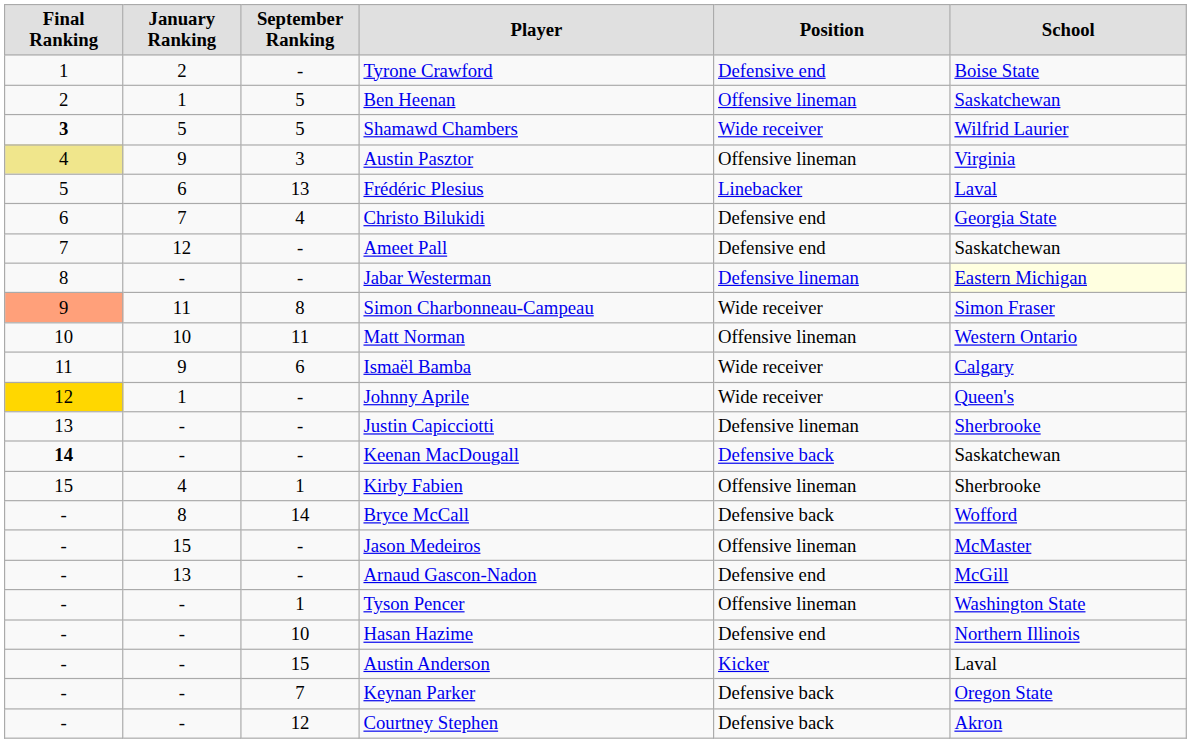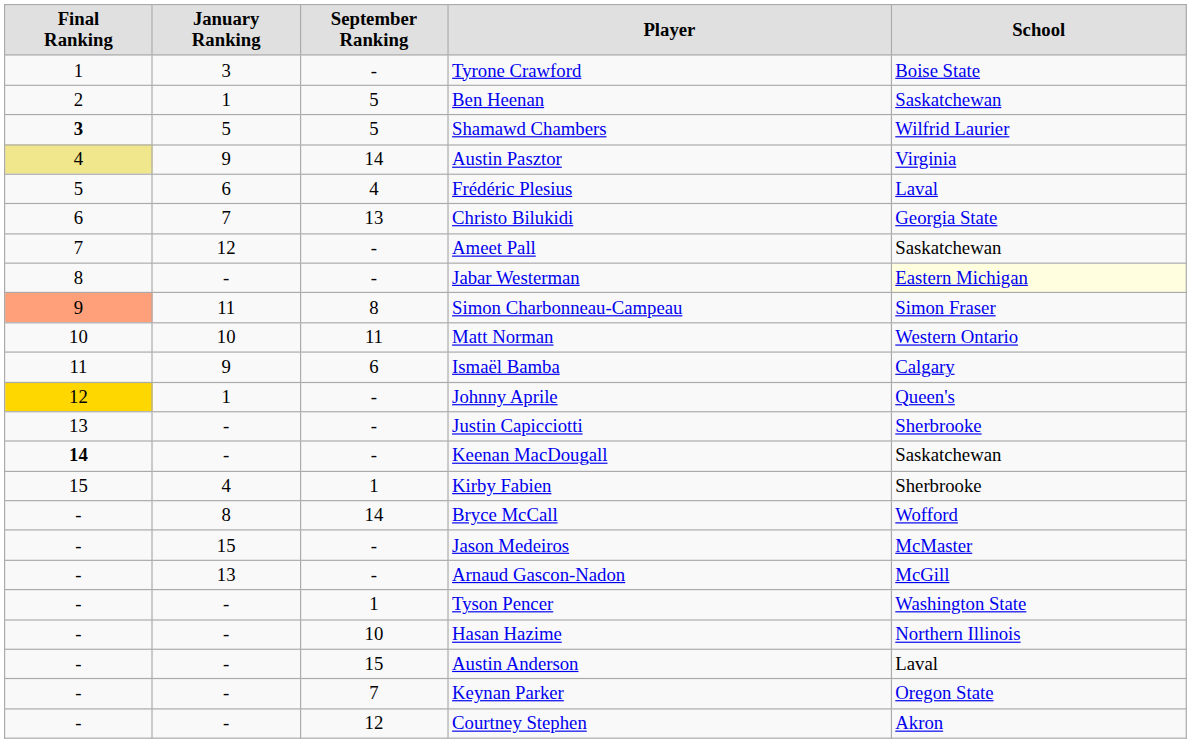- column: Position | Defensive end | Offensive lineman | Wide receiver | Offensive lineman | Linebacker | Defensive end | Defensive end | Defensive lineman | Wide receiver | Offensive lineman | Wide receiver | Wide receiver | Defensive lineman | Defensive back | Offensive lineman | Defensive back | Offensive lineman | Defensive end | Offensive lineman | Defensive end | Kicker | Defensive back | Defensive back
Tyrone Crawford | January Ranking: 2 -> 3
Austin Pasztor | September Ranking: 3 -> 14
Frédéric Plesius | September Ranking: 13 -> 4
Christo Bilukidi | September Ranking: 4 -> 13
